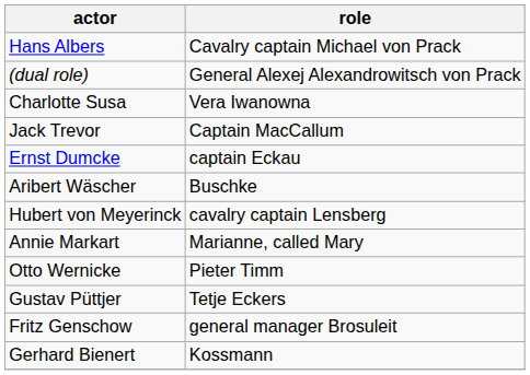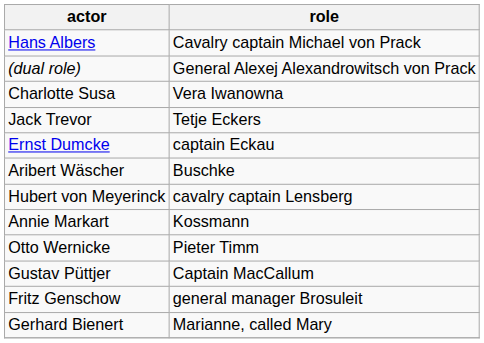Jack Trevor | role: Captain MacCallum -> Tetje Eckers
Annie Markart | role: Marianne, called Mary -> Kossmann
Gustav Püttjer | role: Tetje Eckers -> Captain MacCallum
Gerhard Bienert | role: Kossmann -> Marianne, called Mary
